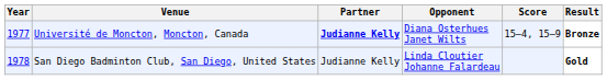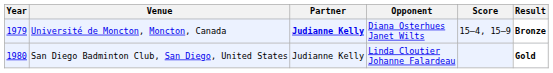Université de Moncton, Moncton, Canada | Year: 1977 -> 1979
San Diego Badminton Club, San Diego, United States | Year: 1978 -> 1980
